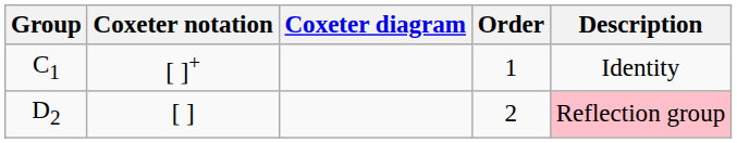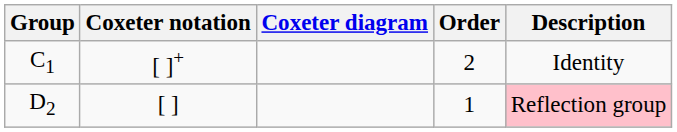C1 | Order: 1 -> 2
D2 | Order: 2 -> 1
